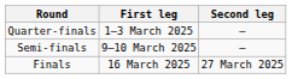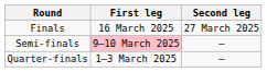rows swapped: Quarter-finals <-> Finals
Semi-finals | First leg: no background -> pink background
